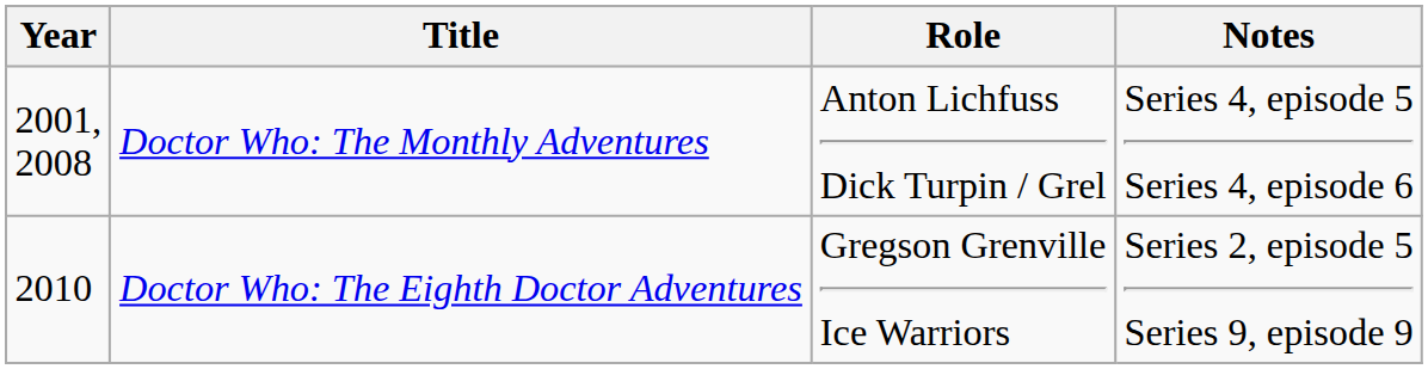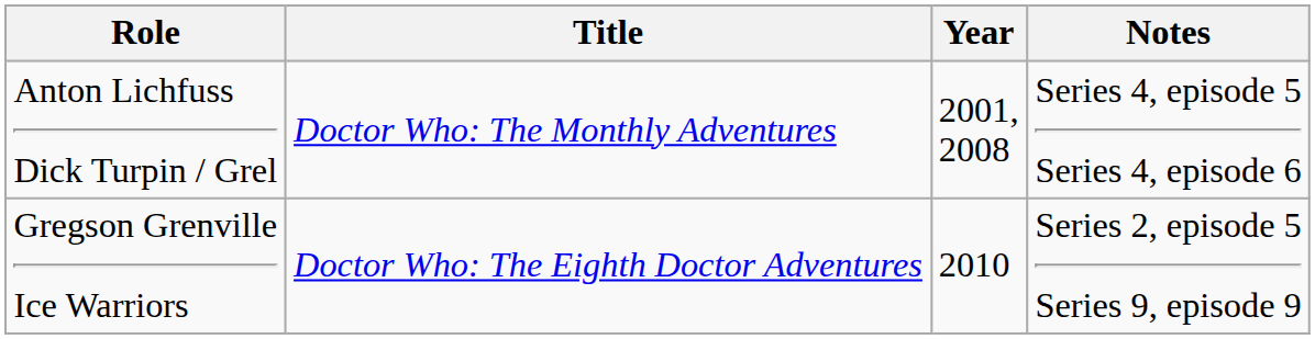columns swapped: Year <-> Role
